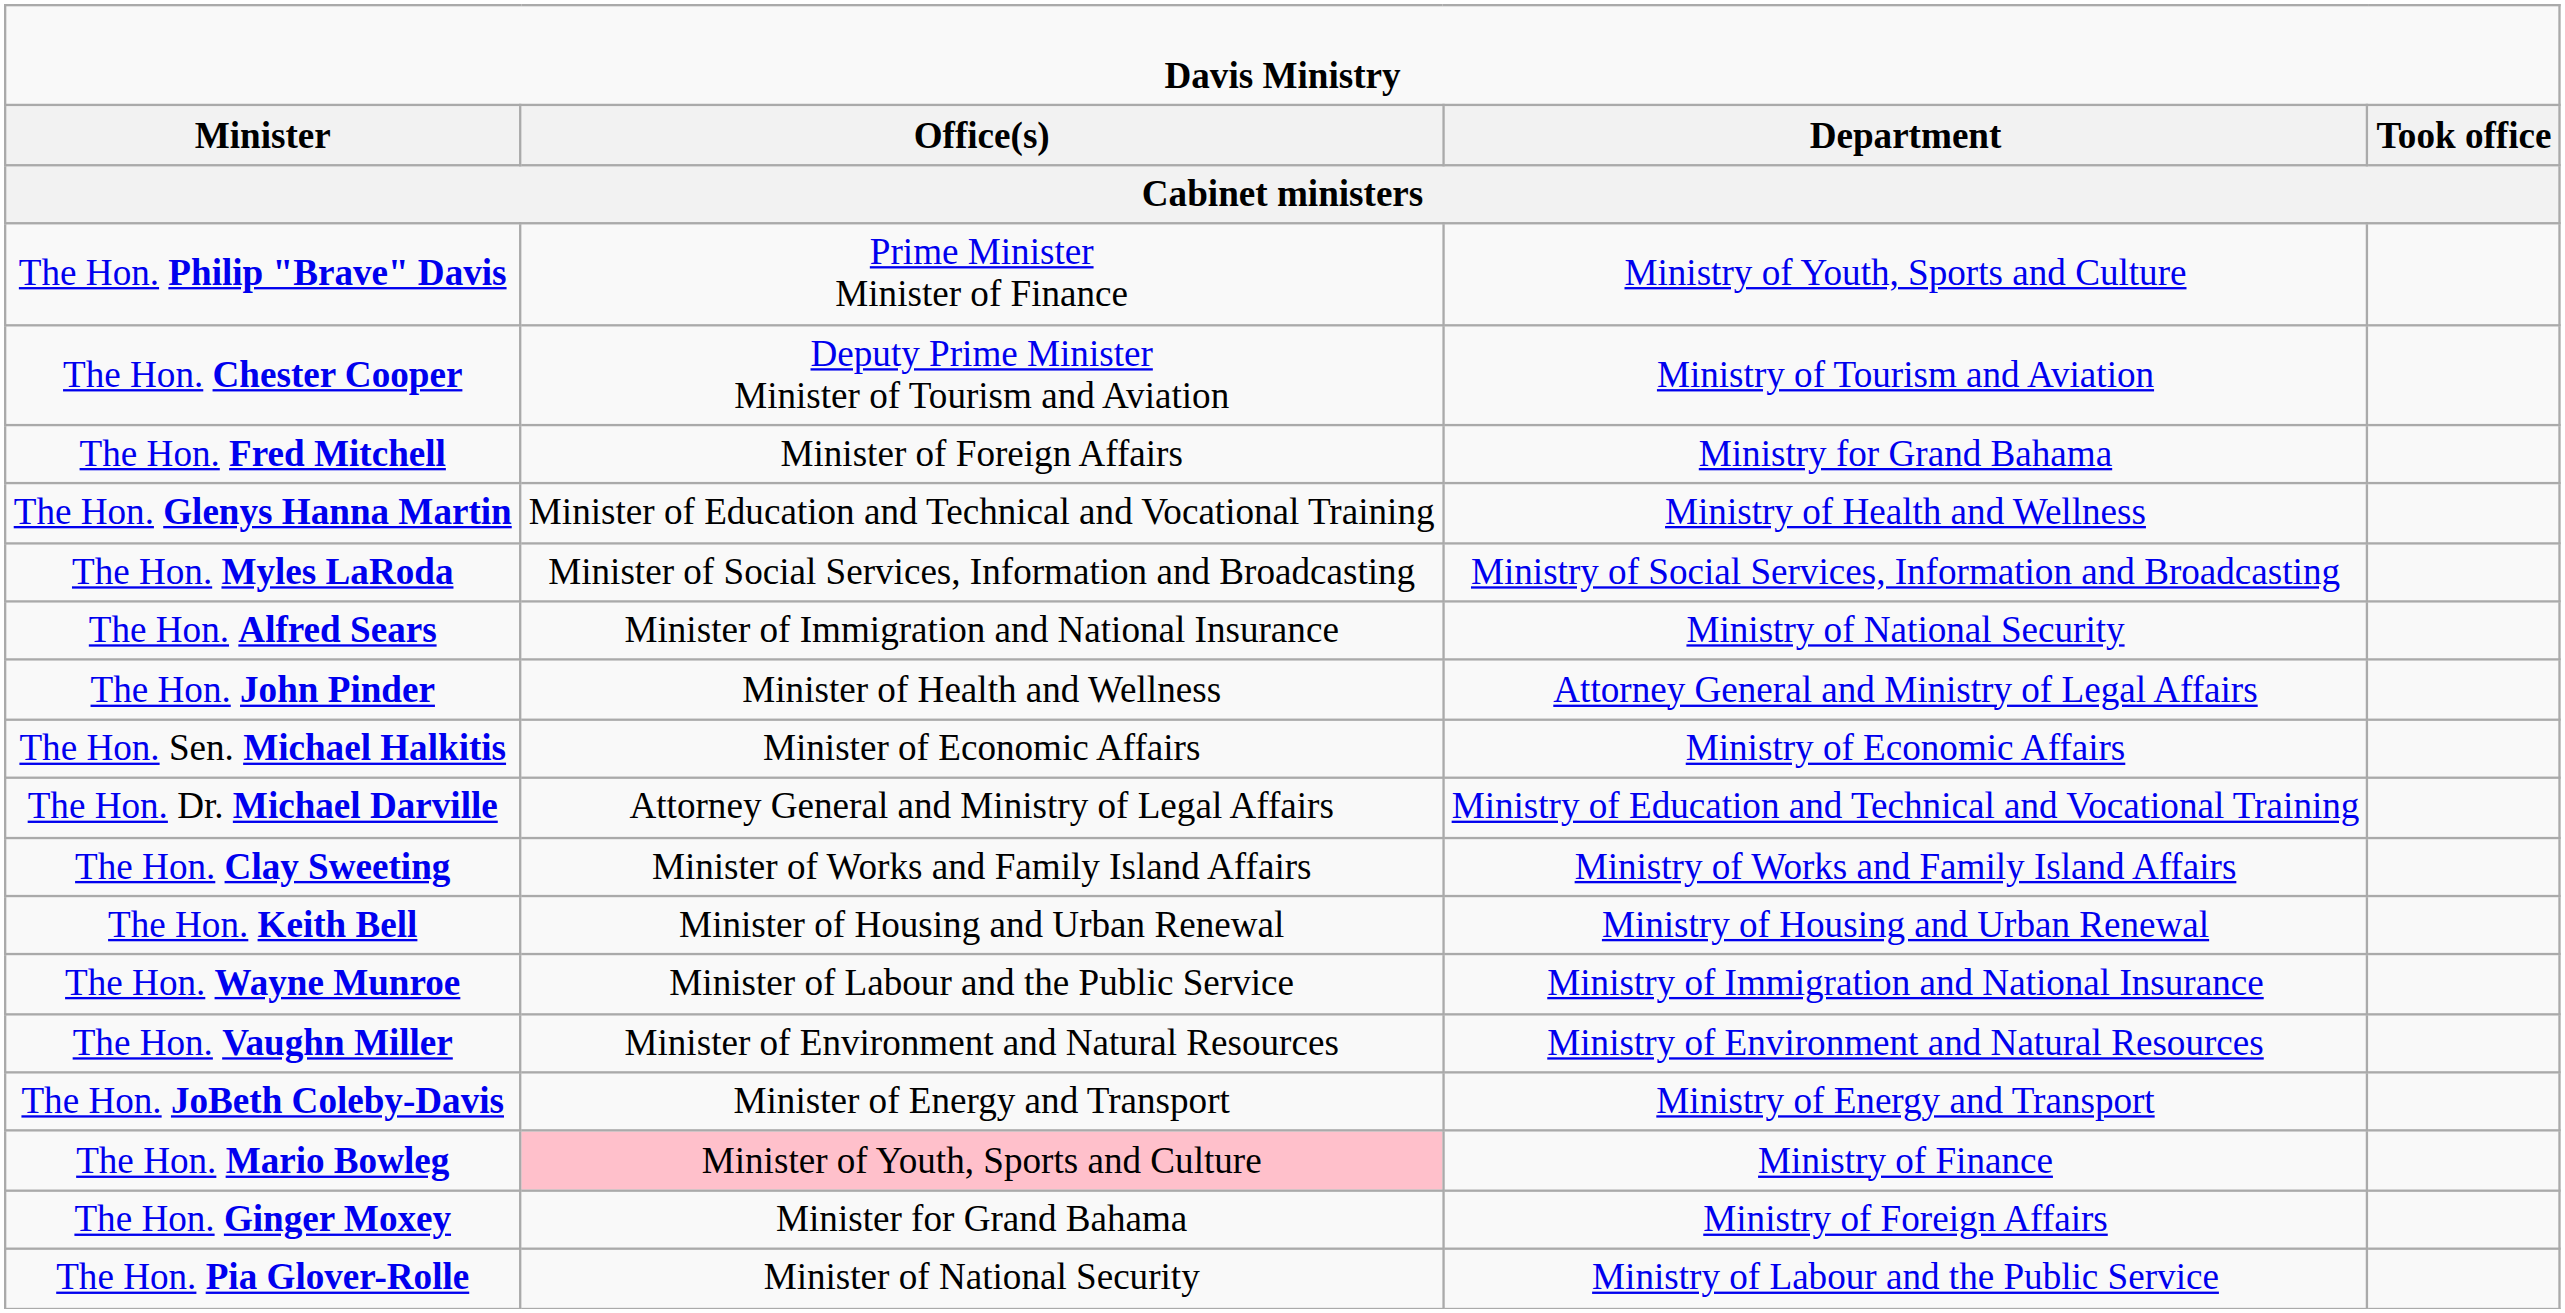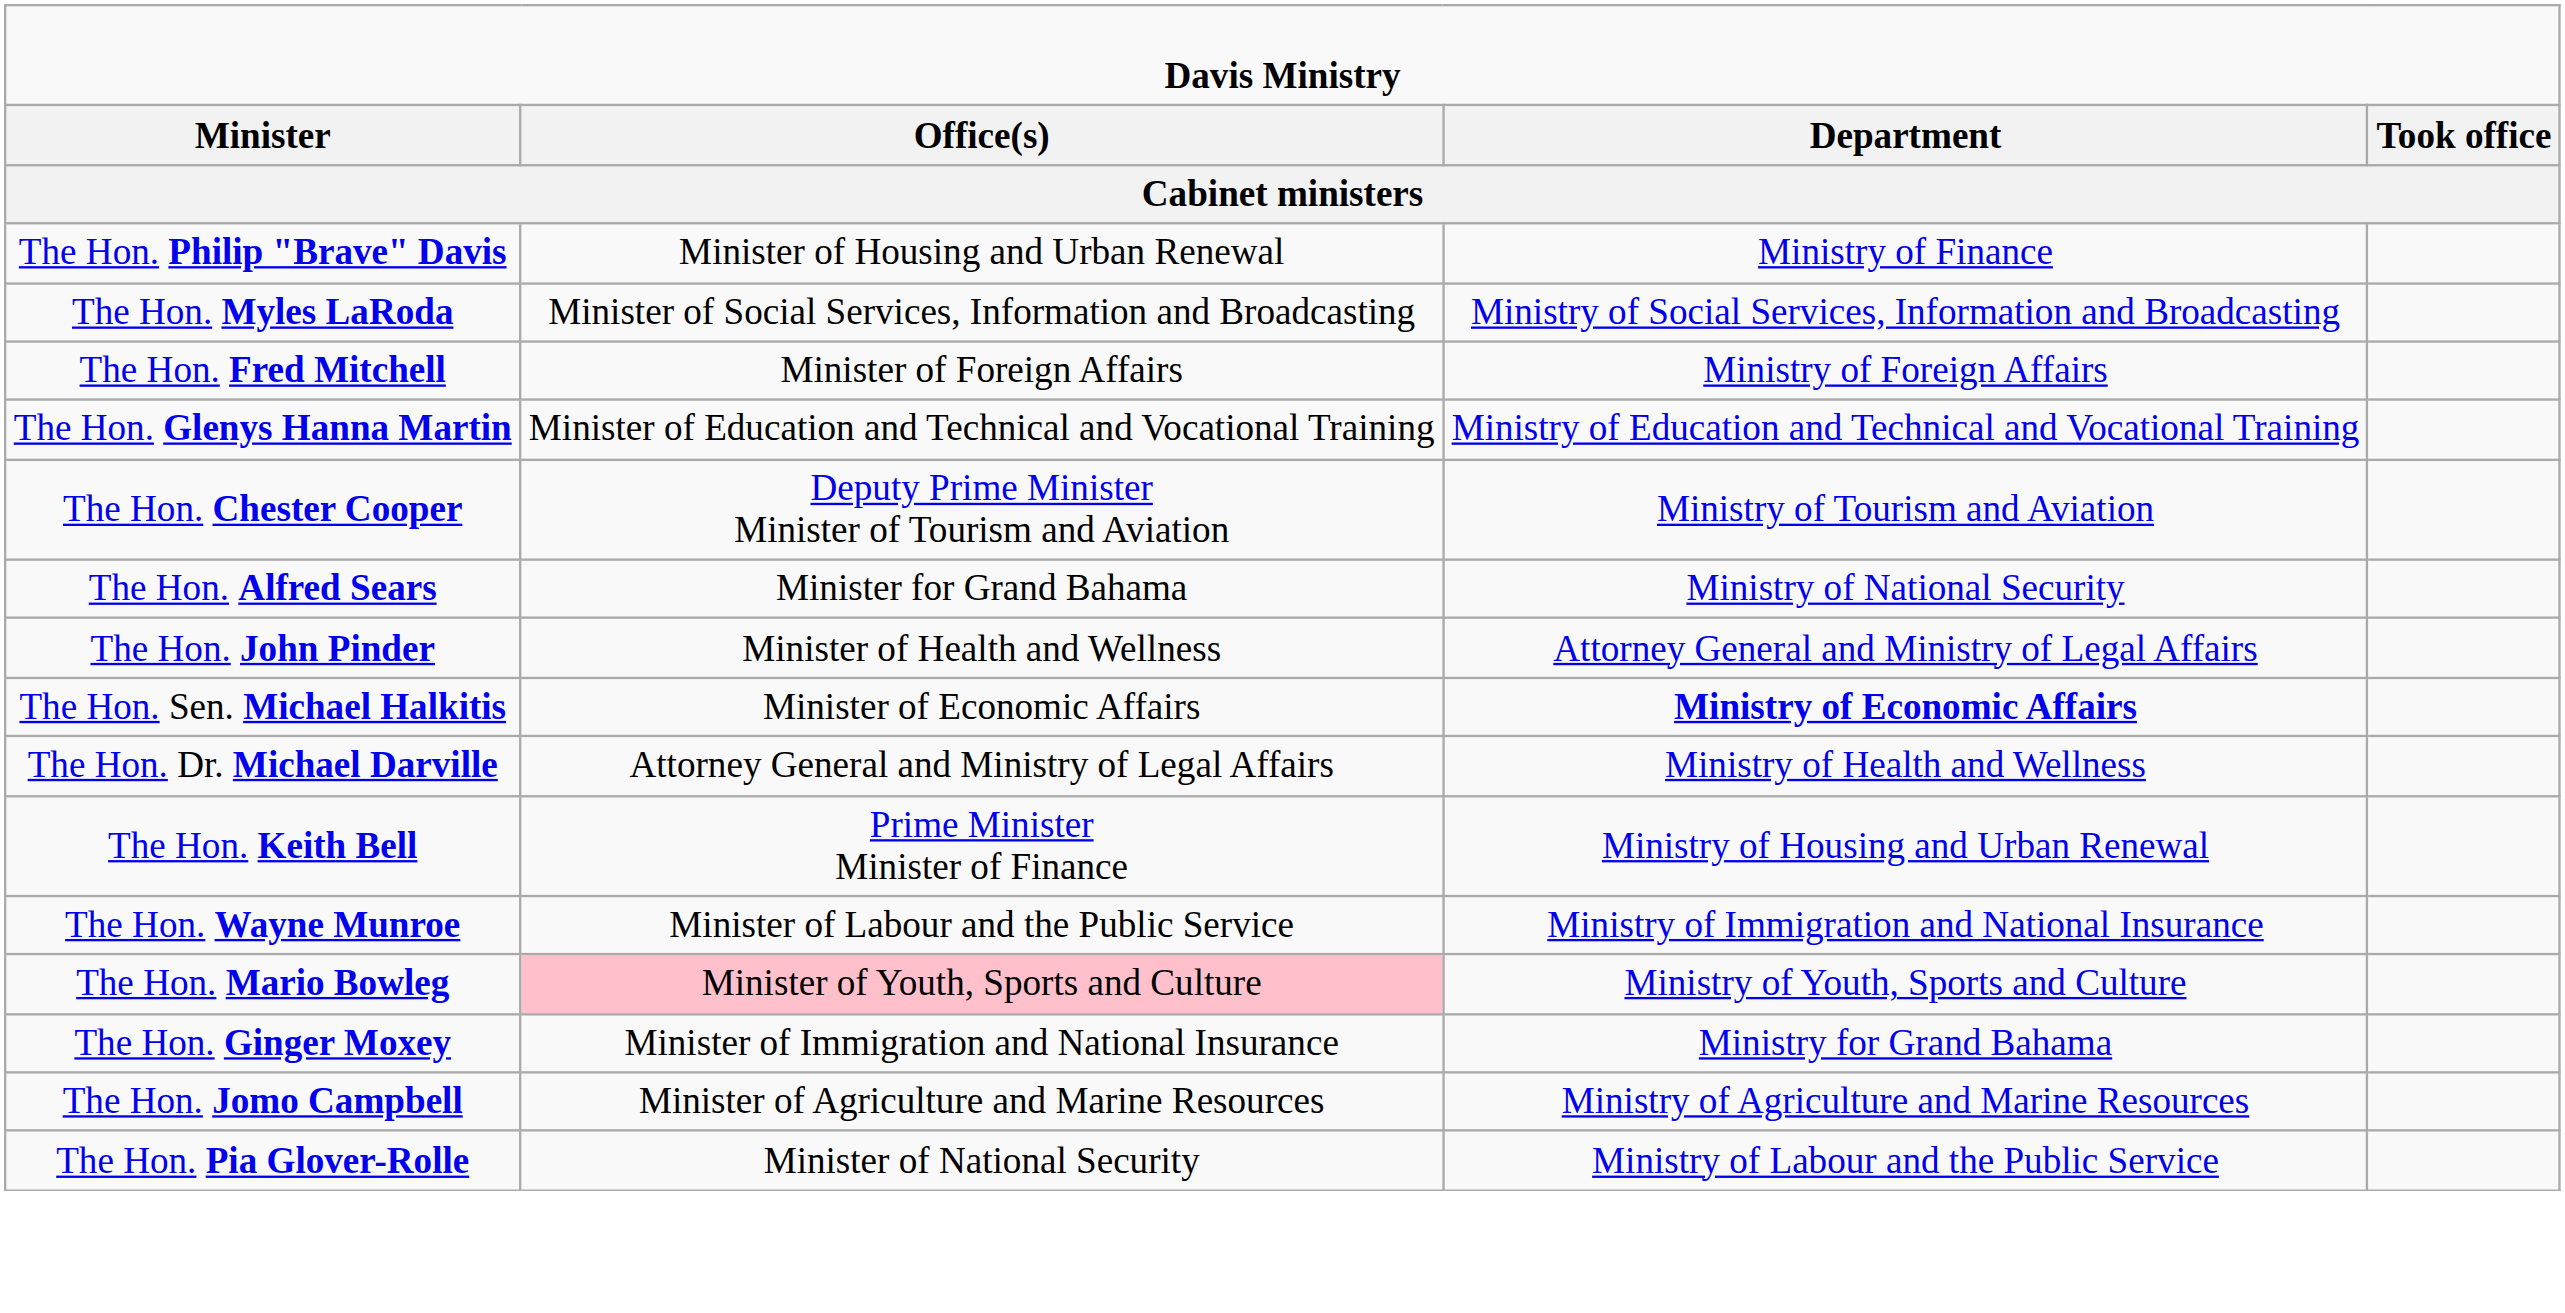The Hon. Philip "Brave" Davis | column 2: Prime Minister Minister of Finance -> Minister of Housing and Urban Renewal
The Hon. Philip "Brave" Davis | column 3: Ministry of Youth, Sports and Culture -> Ministry of Finance
rows swapped: The Hon. Chester Cooper <-> The Hon. Myles LaRoda
The Hon. Fred Mitchell | column 3: Ministry for Grand Bahama -> Ministry of Foreign Affairs
The Hon. Glenys Hanna Martin | column 3: Ministry of Health and Wellness -> Ministry of Education and Technical and Vocational Training
The Hon. Alfred Sears | column 2: Minister of Immigration and National Insurance -> Minister for Grand Bahama
The Hon. Sen. Michael Halkitis | column 3: normal -> bold
The Hon. Dr. Michael Darville | column 3: Ministry of Education and Technical and Vocational Training -> Ministry of Health and Wellness
- row: The Hon. Clay Sweeting | Minister of Works and Family Island Affairs | Ministry of Works and Family Island Affairs
The Hon. Keith Bell | column 2: Minister of Housing and Urban Renewal -> Prime Minister Minister of Finance
- row: The Hon. Vaughn Miller | Minister of Environment and Natural Resources | Ministry of Environment and Natural Resources
- row: The Hon. JoBeth Coleby-Davis | Minister of Energy and Transport | Ministry of Energy and Transport
The Hon. Mario Bowleg | column 3: Ministry of Finance -> Ministry of Youth, Sports and Culture
The Hon. Ginger Moxey | column 2: Minister for Grand Bahama -> Minister of Immigration and National Insurance
The Hon. Ginger Moxey | column 3: Ministry of Foreign Affairs -> Ministry for Grand Bahama
+ row: The Hon. Jomo Campbell | Minister of Agriculture and Marine Resources | Ministry of Agriculture and Marine Resources
